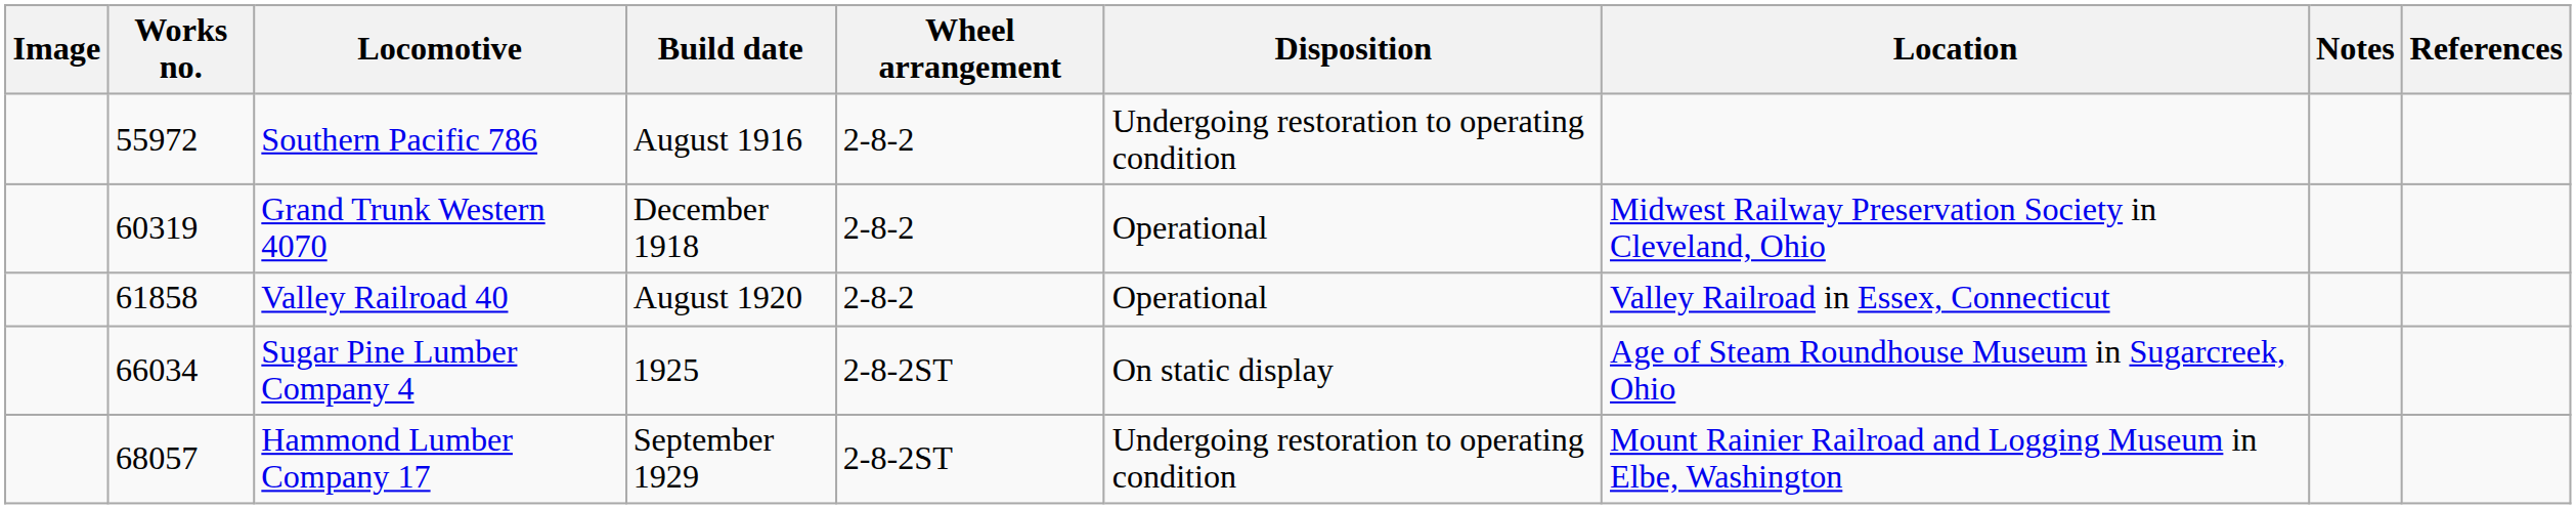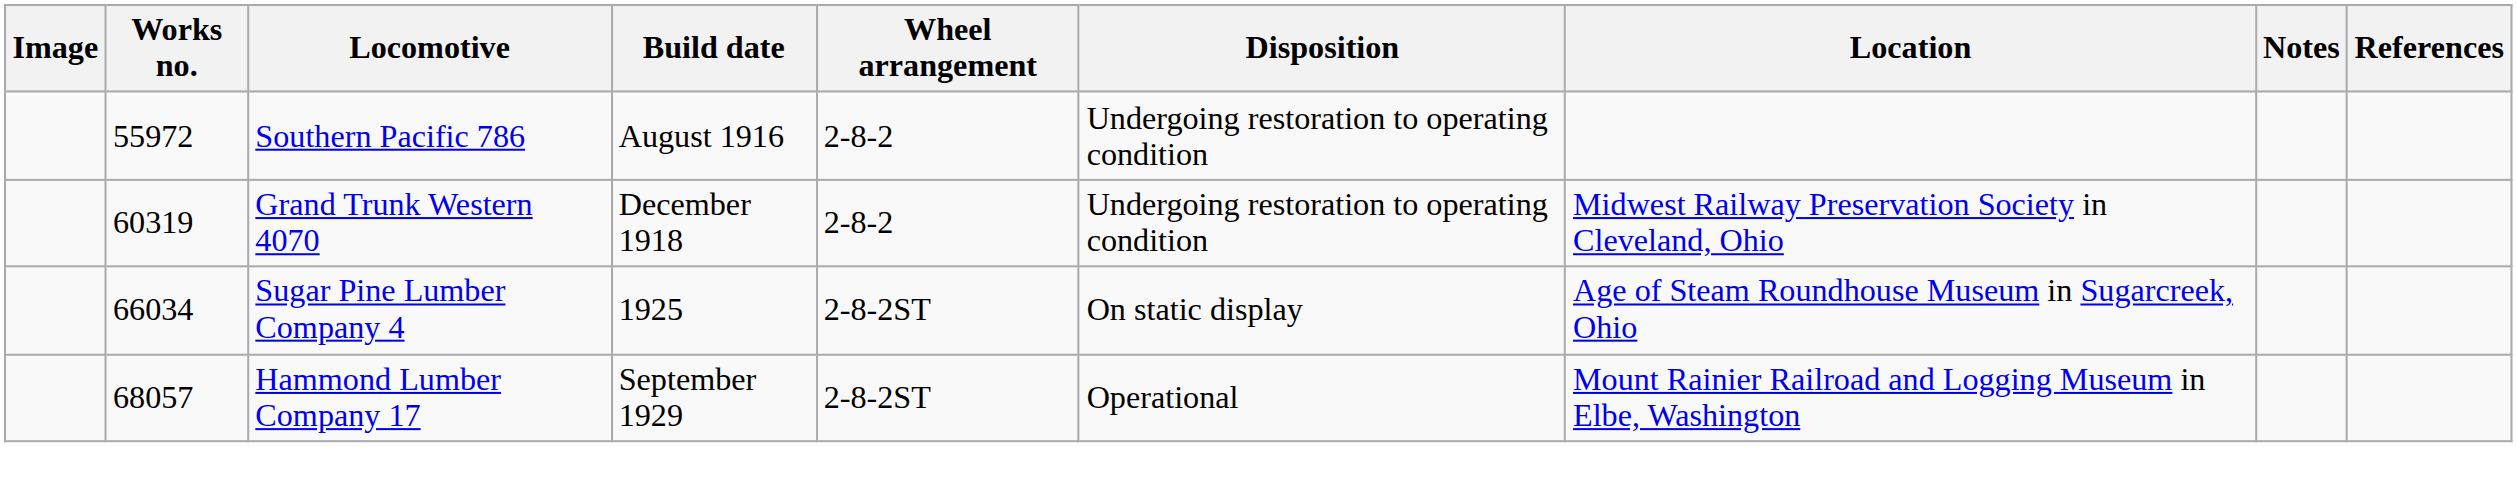Grand Trunk Western 4070 | Disposition: Operational -> Undergoing restoration to operating condition
- row: 61858 | Valley Railroad 40 | August 1920 | 2-8-2 | Operational | Valley Railroad in Essex, Connecticut
Hammond Lumber Company 17 | Disposition: Undergoing restoration to operating condition -> Operational
